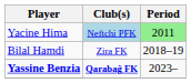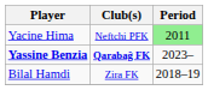Yacine Hima | Club(s): lightblue background -> no background
rows swapped: Bilal Hamdi <-> Yassine Benzia
